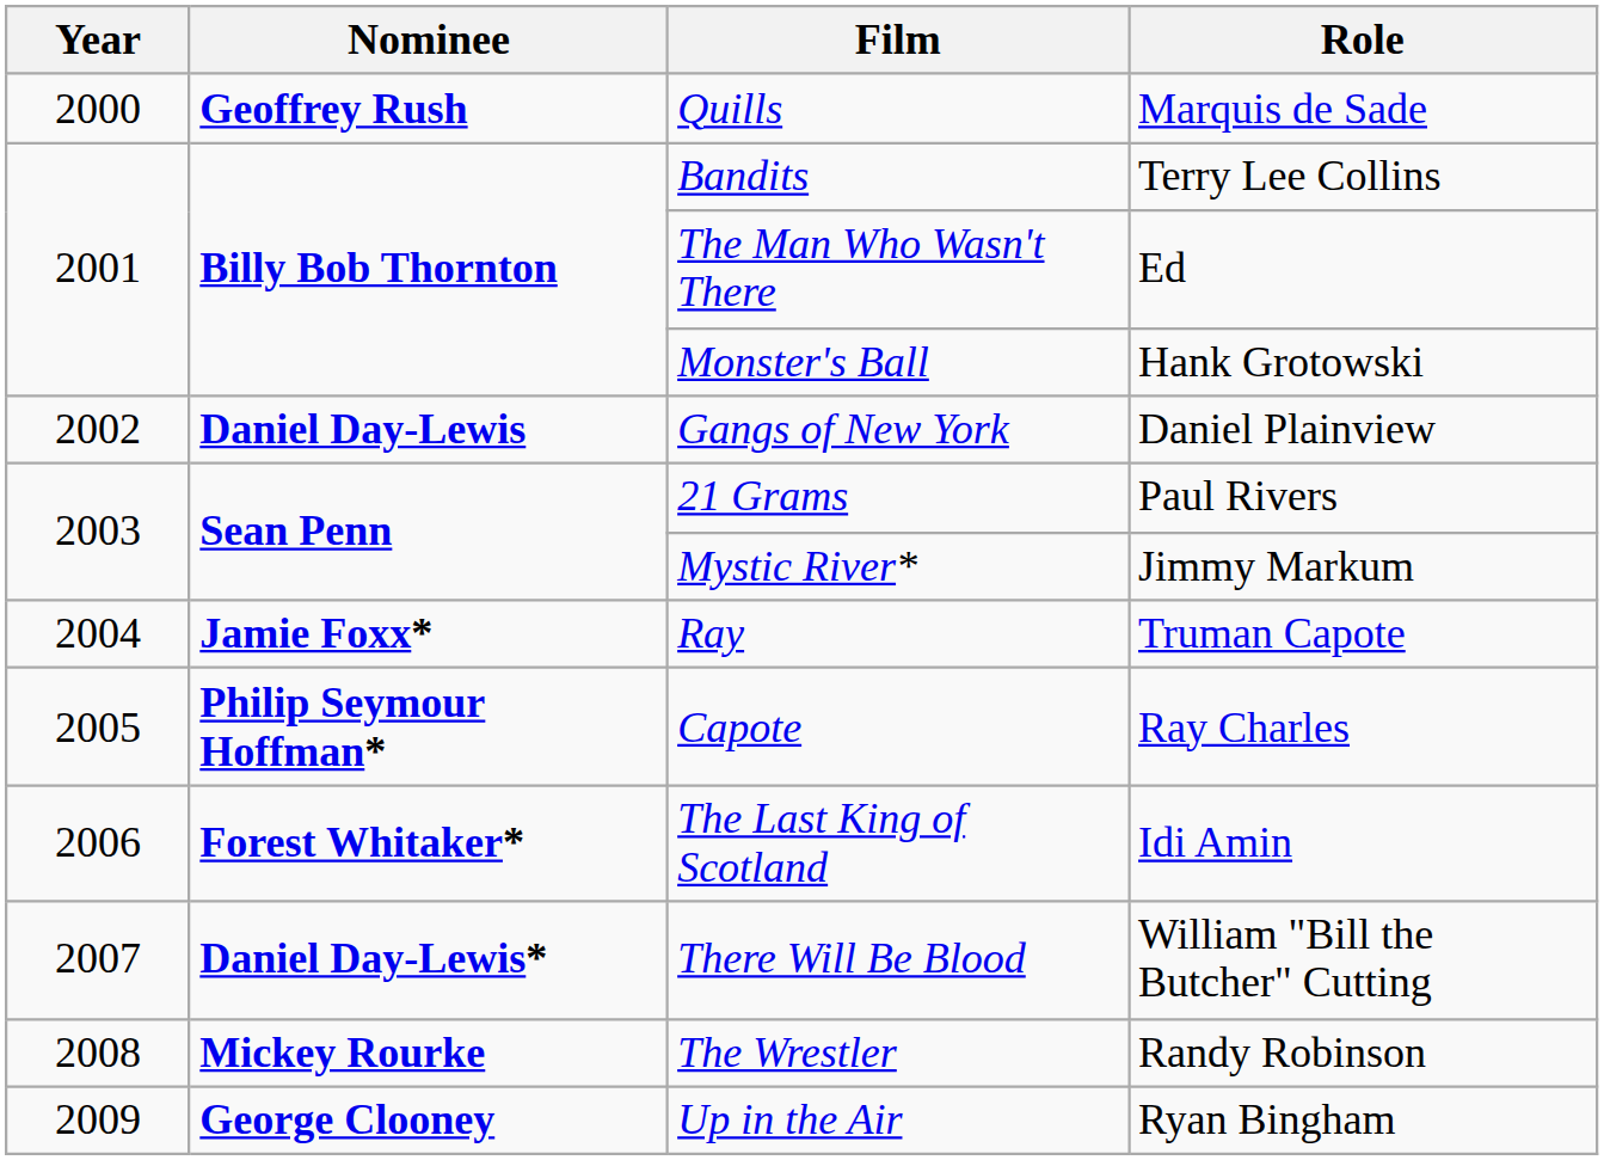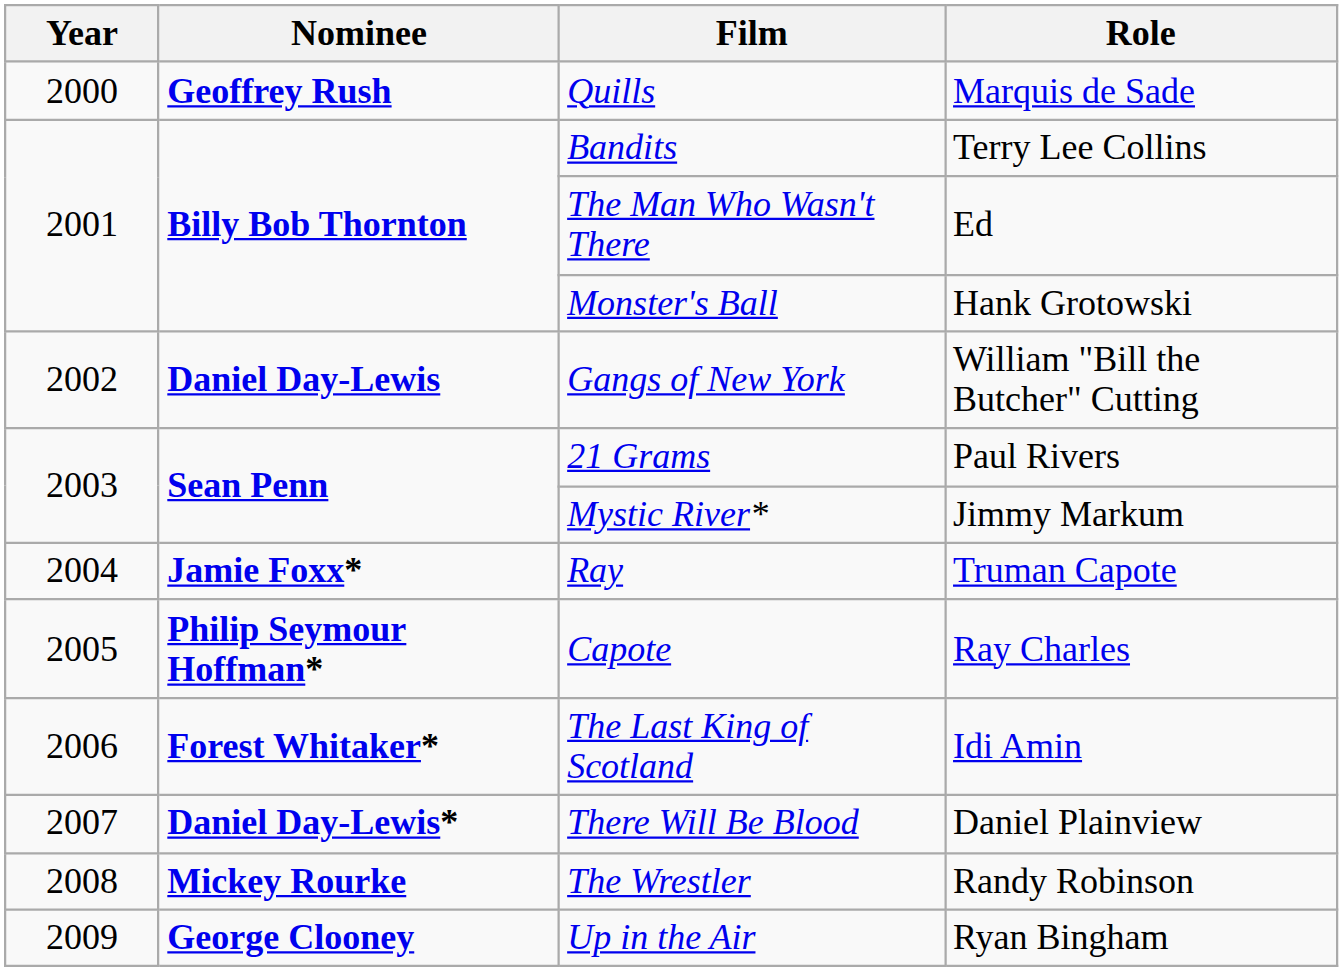Gangs of New York | Role: Daniel Plainview -> William "Bill the Butcher" Cutting
There Will Be Blood | Role: William "Bill the Butcher" Cutting -> Daniel Plainview
